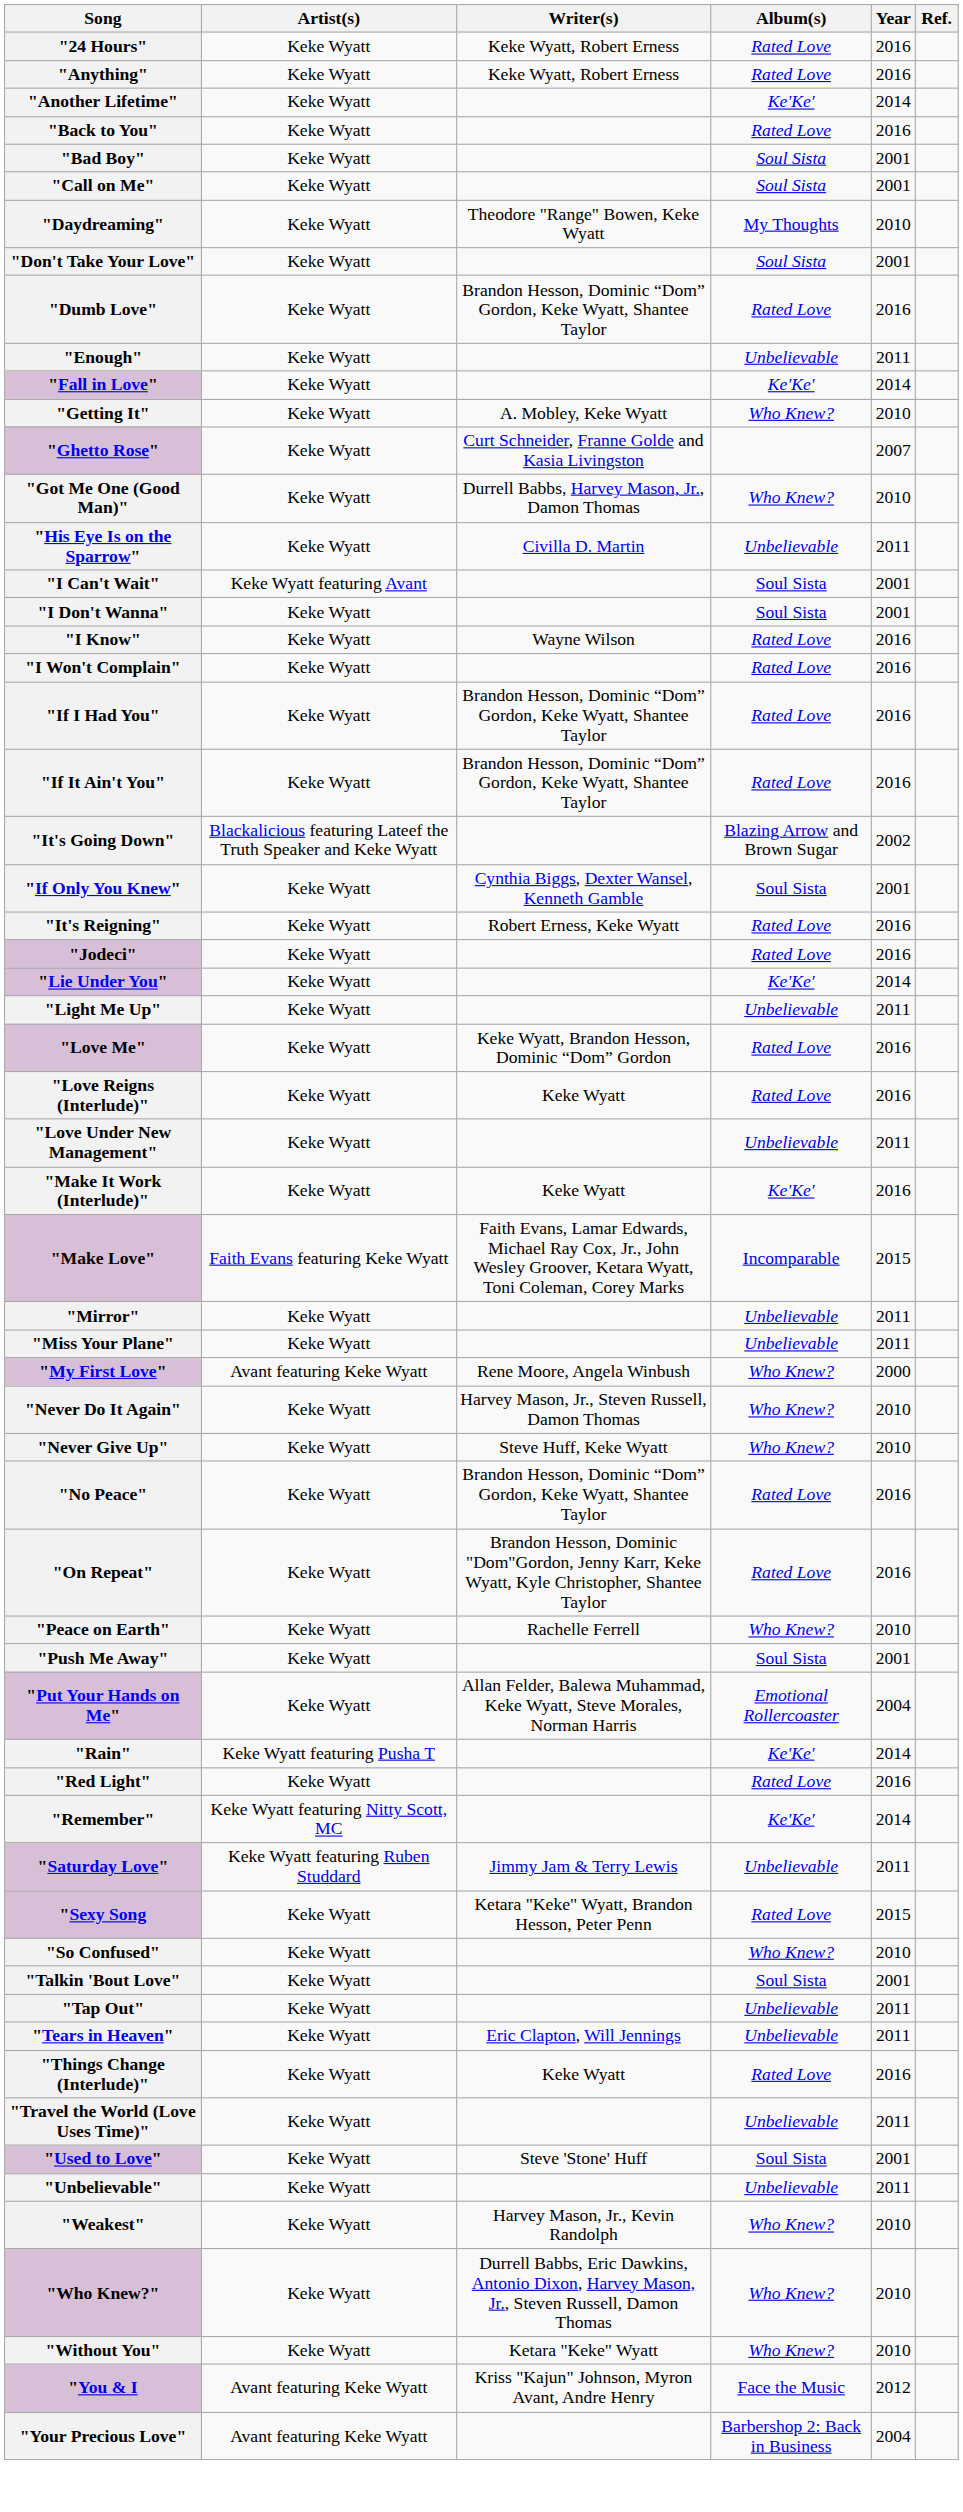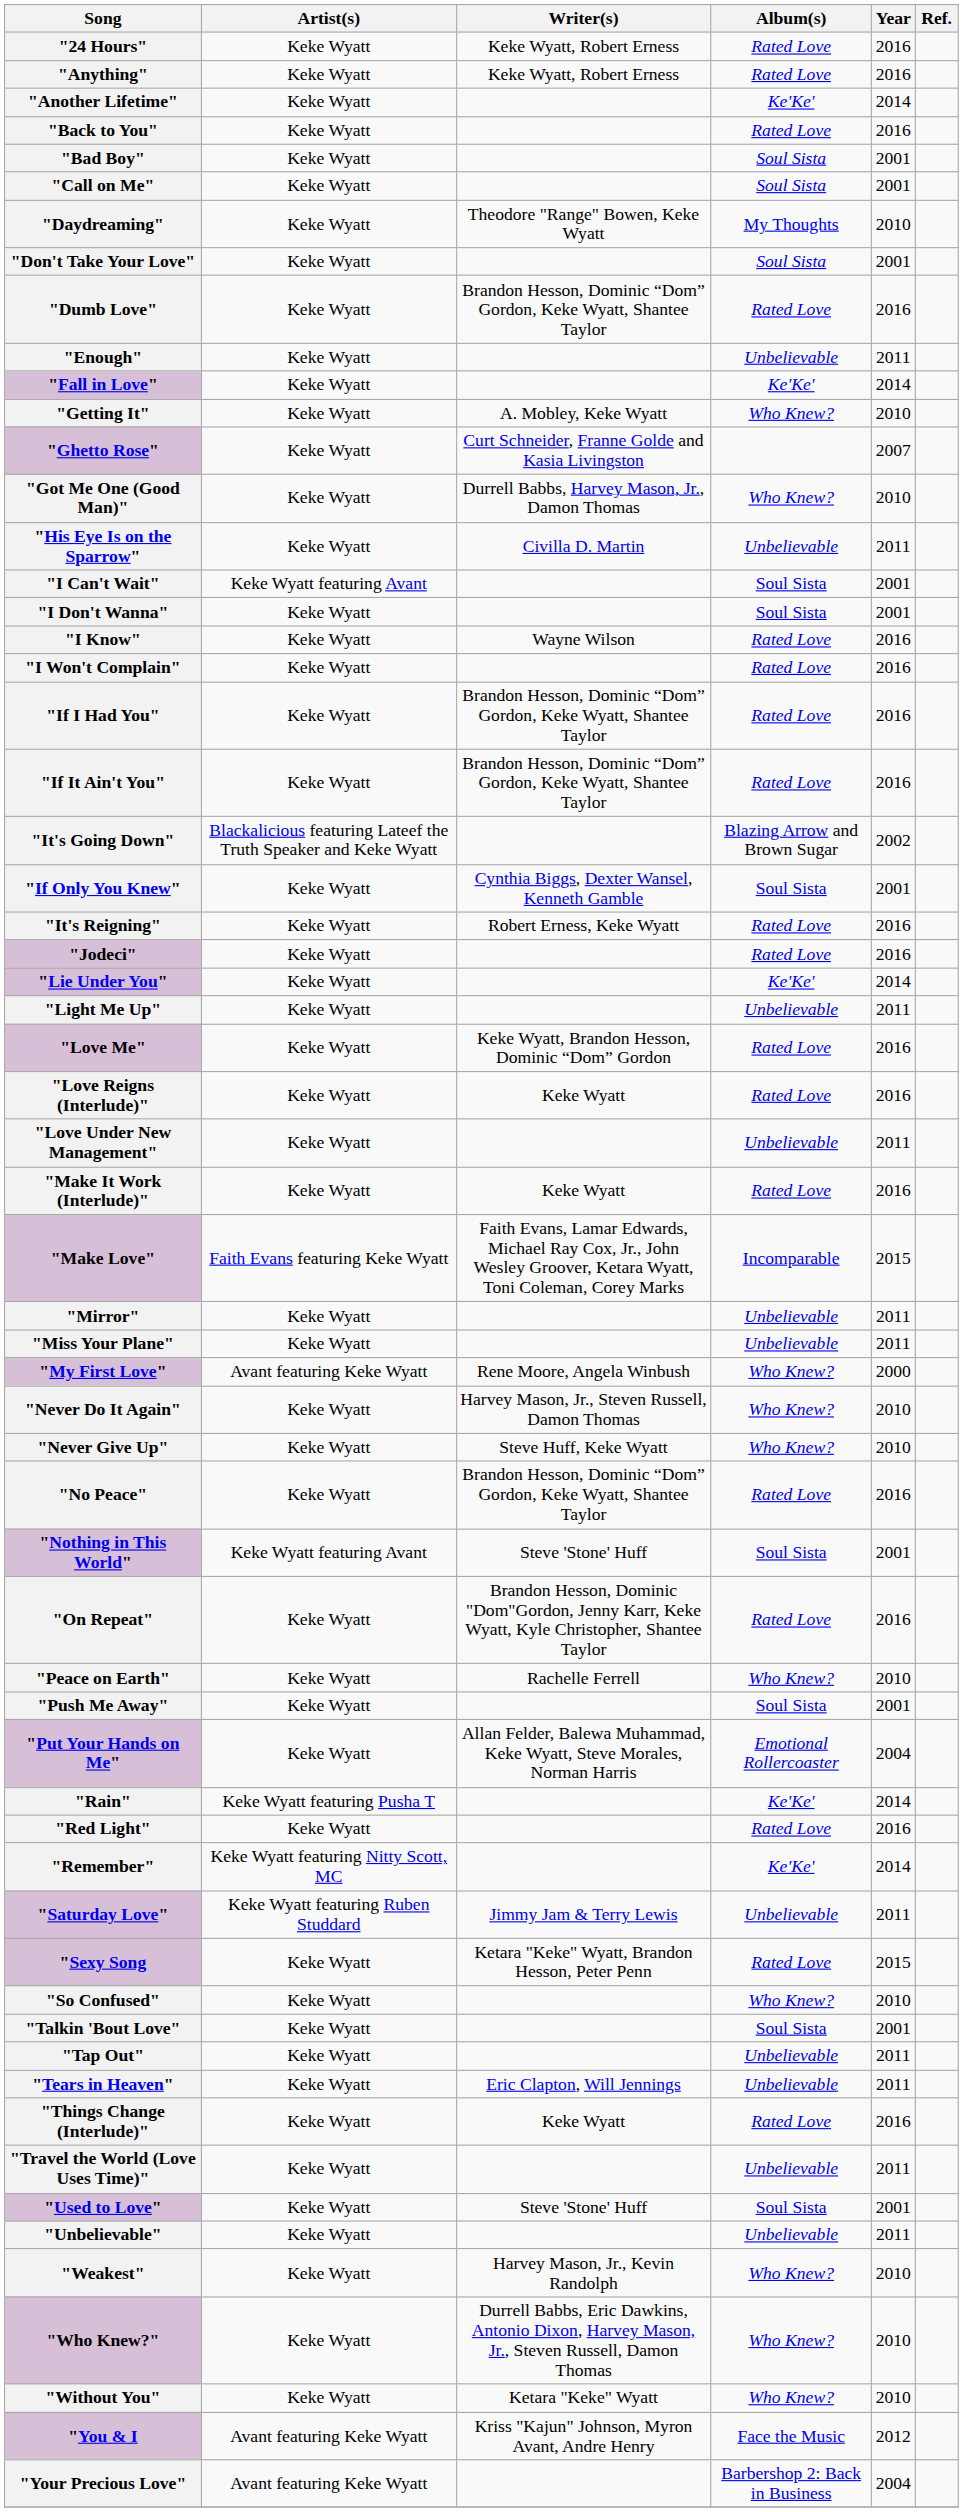"Make It Work (Interlude)" | Album(s): Ke'Ke' -> Rated Love
+ row: "Nothing in This World" | Keke Wyatt featuring Avant | Steve 'Stone' Huff | Soul Sista | 2001
